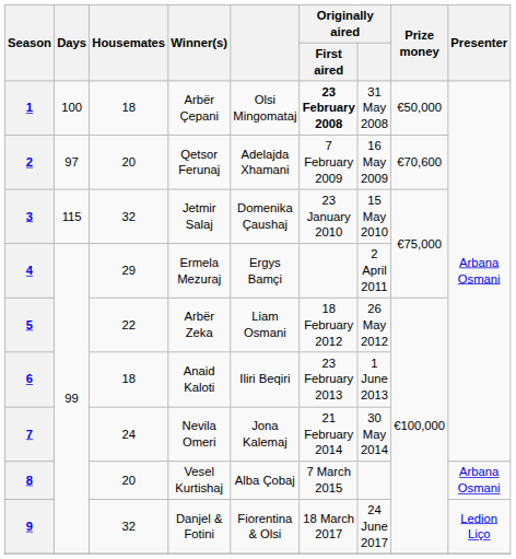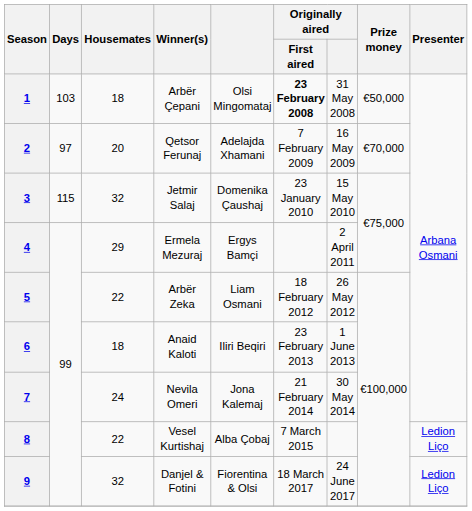1 | Days: 100 -> 103
2 | Prize money: €70,600 -> €70,000
8 | Housemates: 20 -> 22
8 | Presenter: Arbana Osmani -> Ledion Liço
